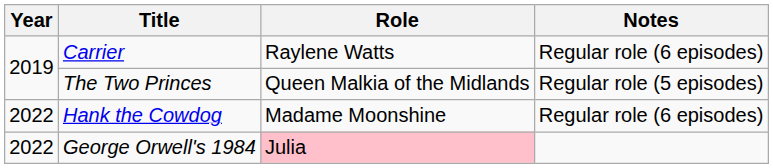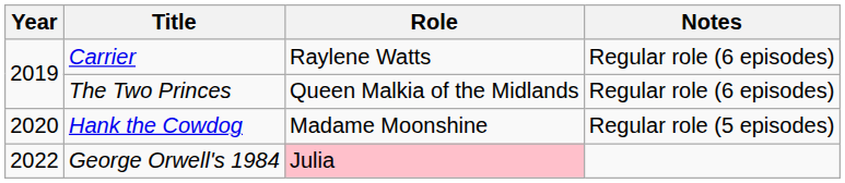The Two Princes | Notes: Regular role (5 episodes) -> Regular role (6 episodes)
Hank the Cowdog | Year: 2022 -> 2020
Hank the Cowdog | Notes: Regular role (6 episodes) -> Regular role (5 episodes)
